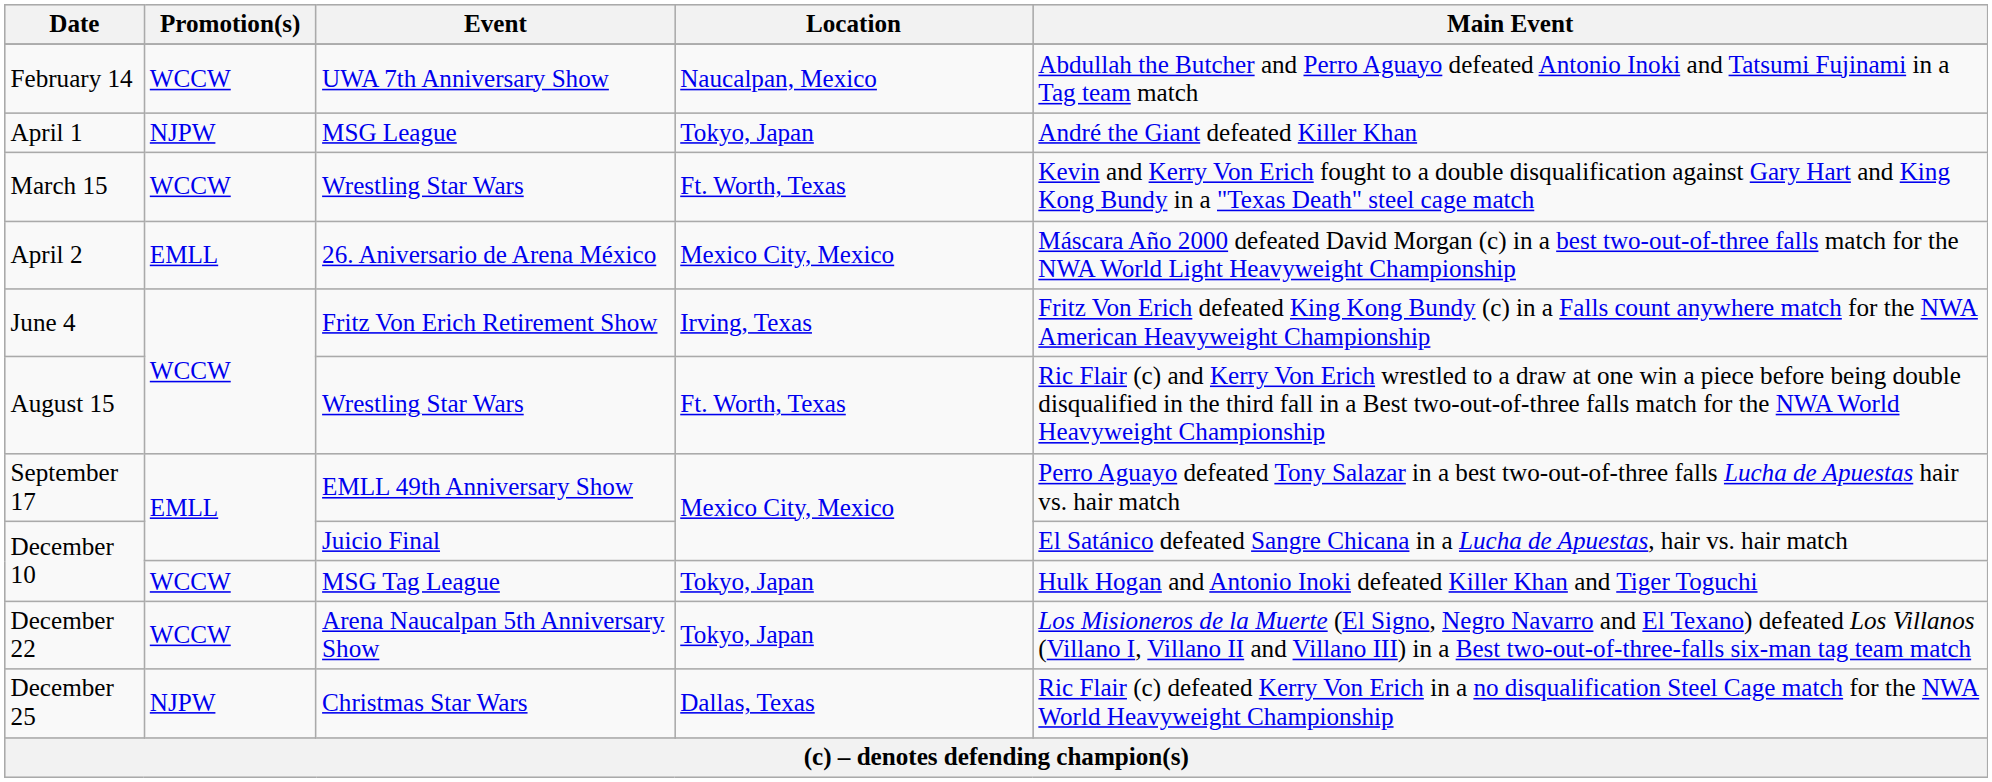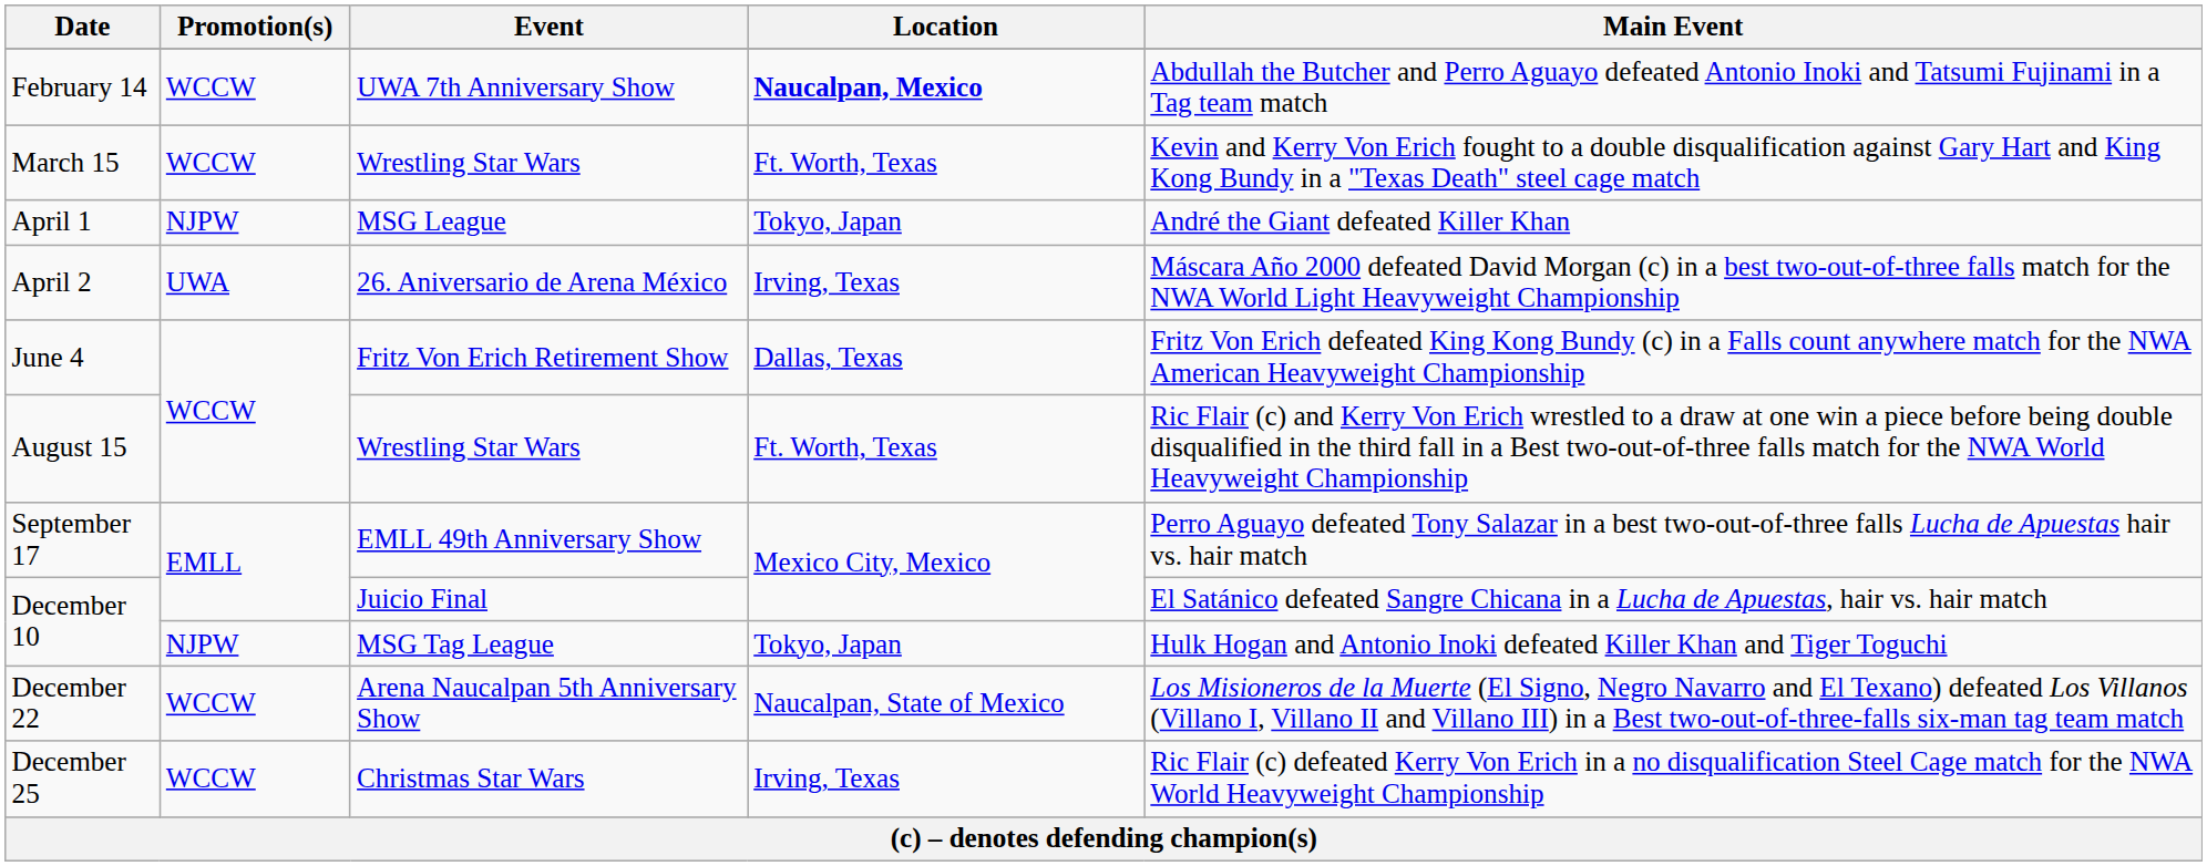February 14 | Location: normal -> bold
rows swapped: March 15 <-> April 1
April 2 | Promotion(s): EMLL -> UWA
April 2 | Location: Mexico City, Mexico -> Irving, Texas
June 4 | Location: Irving, Texas -> Dallas, Texas
December 10 / MSG Tag League | Promotion(s): WCCW -> NJPW
December 22 | Location: Tokyo, Japan -> Naucalpan, State of Mexico
December 25 | Promotion(s): NJPW -> WCCW
December 25 | Location: Dallas, Texas -> Irving, Texas
